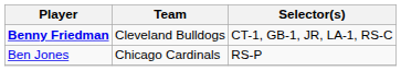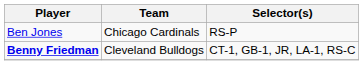rows swapped: Benny Friedman <-> Ben Jones
